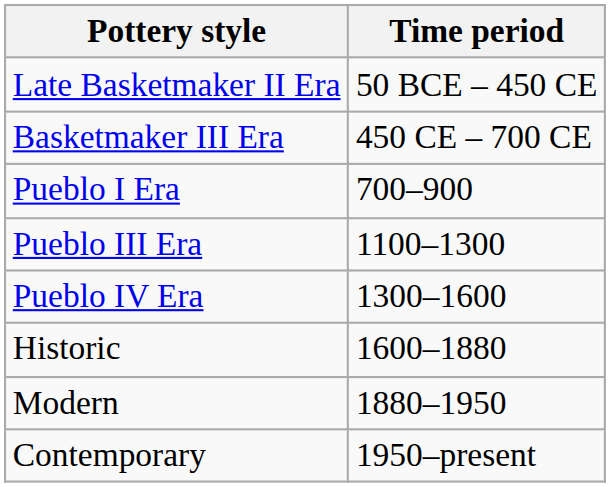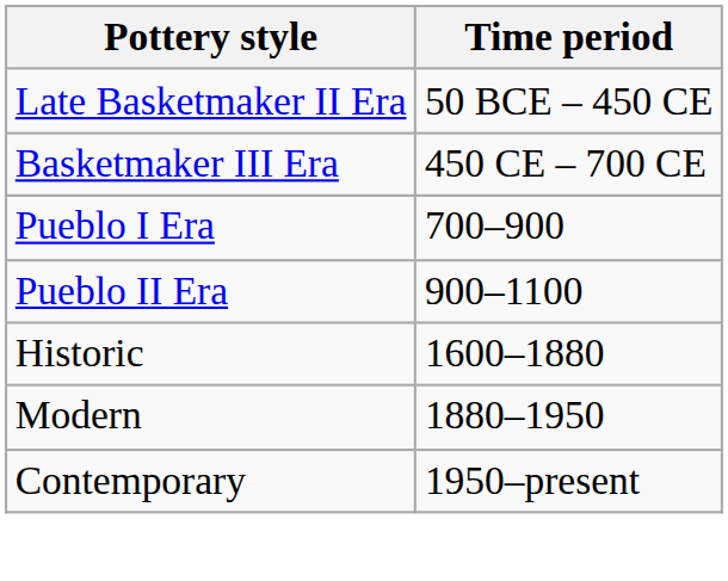+ row: Pueblo II Era | 900–1100
- row: Pueblo III Era | 1100–1300
- row: Pueblo IV Era | 1300–1600
